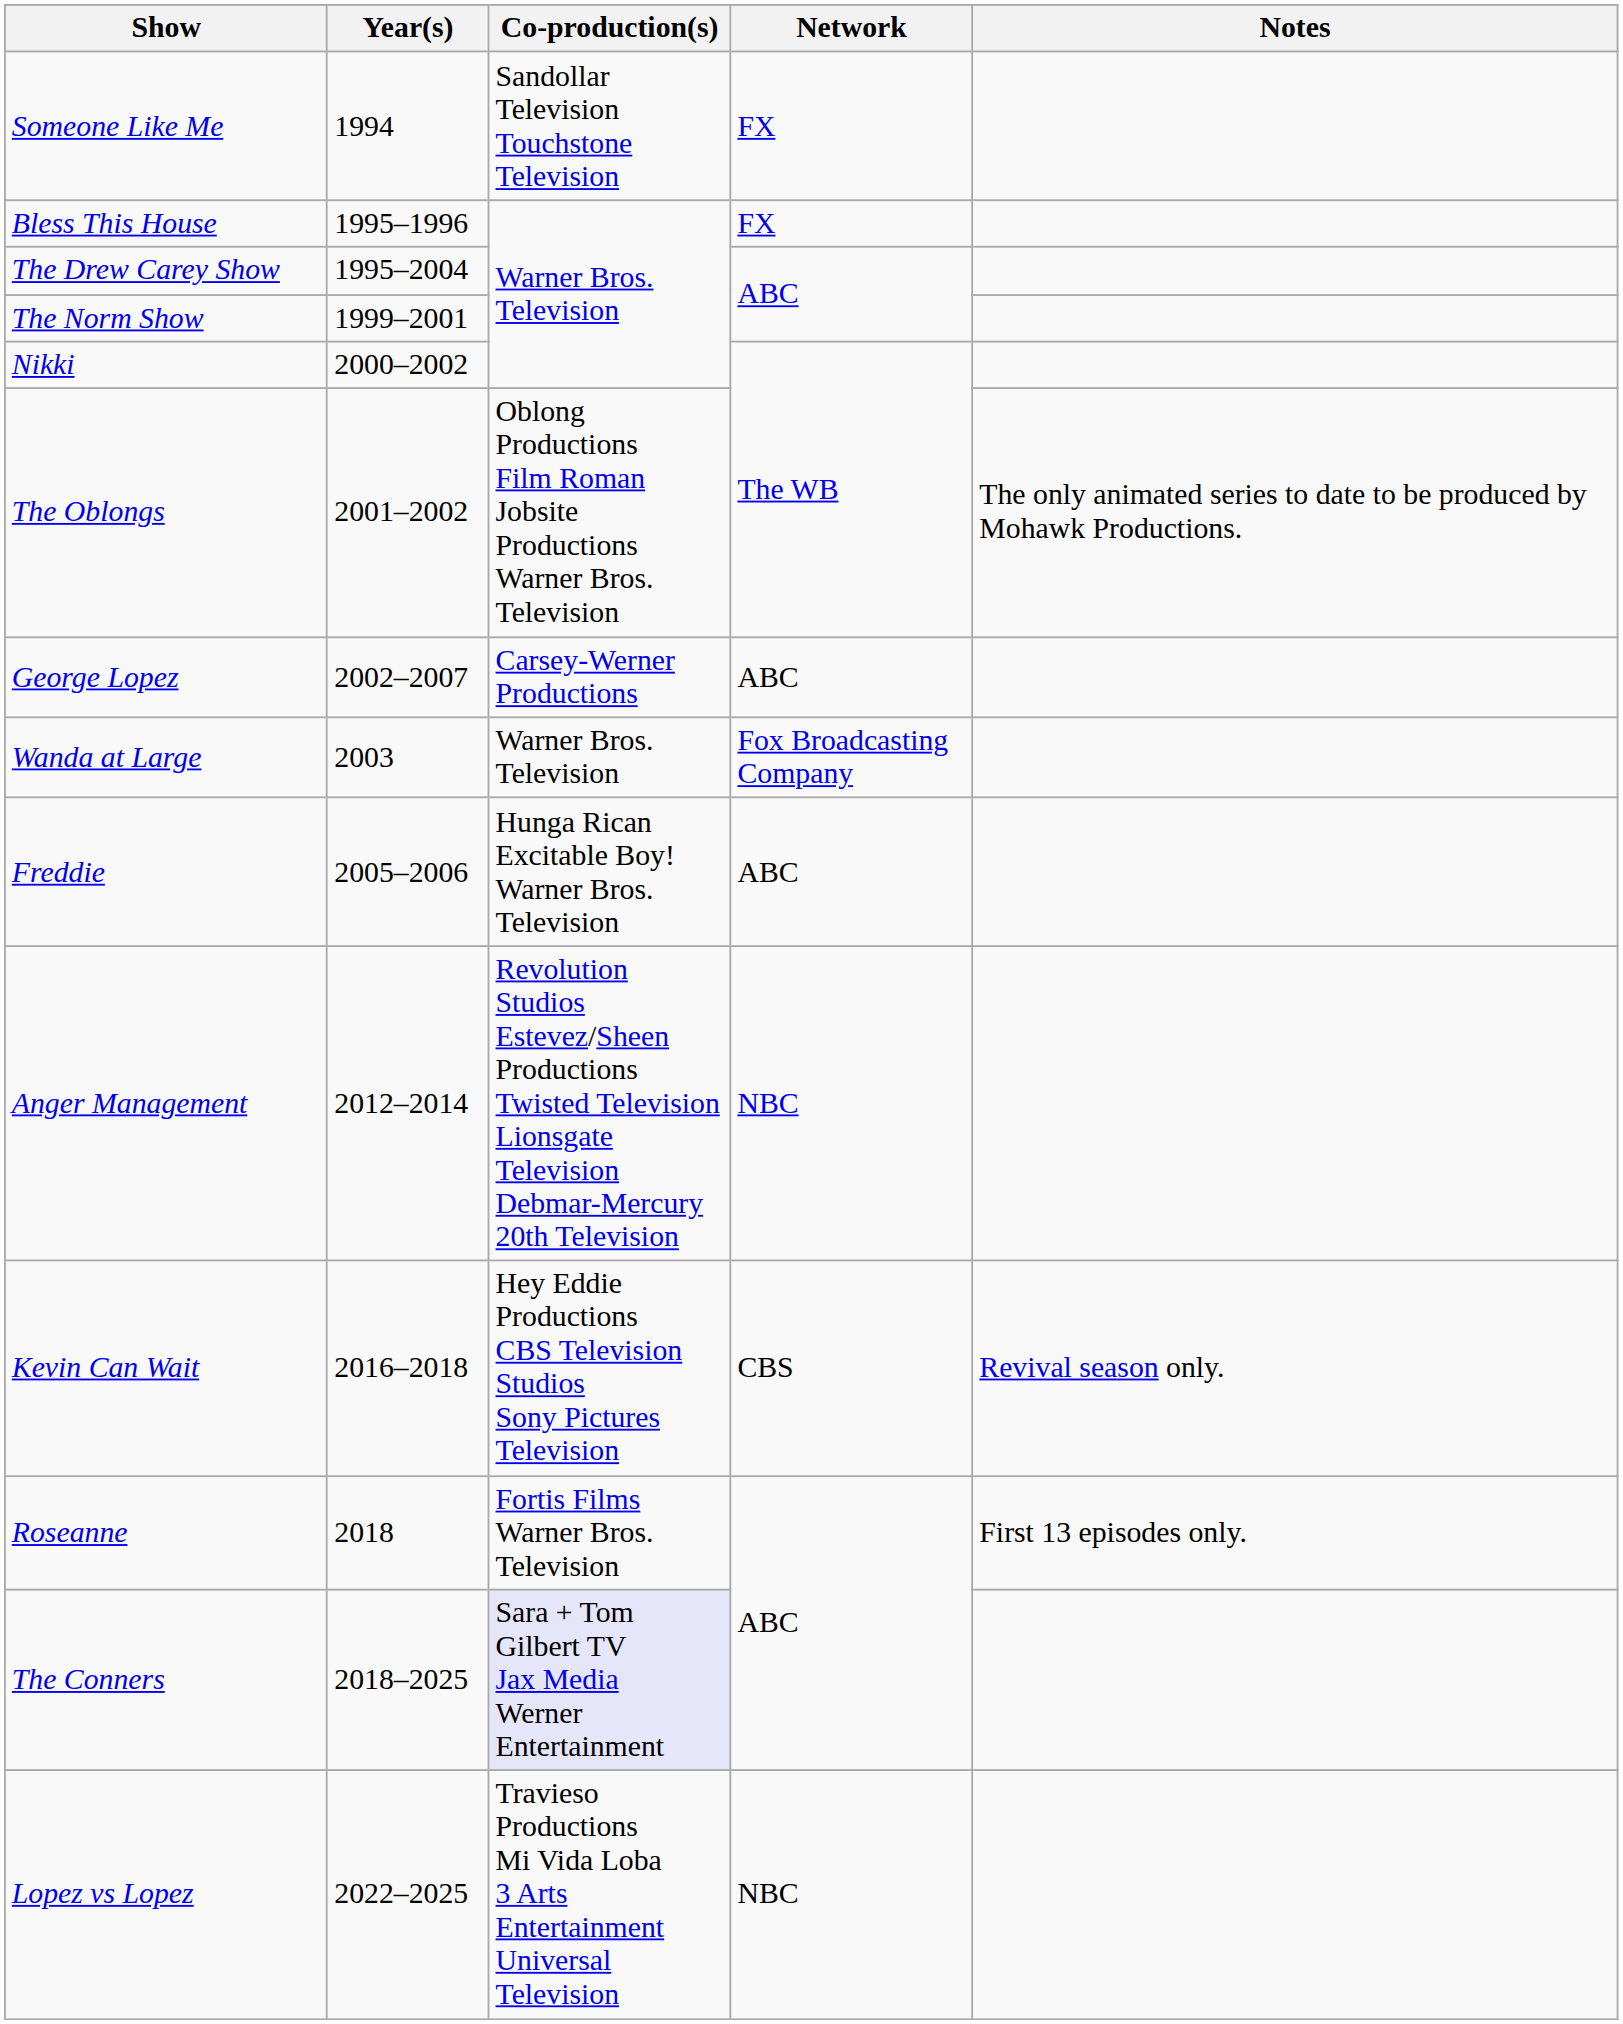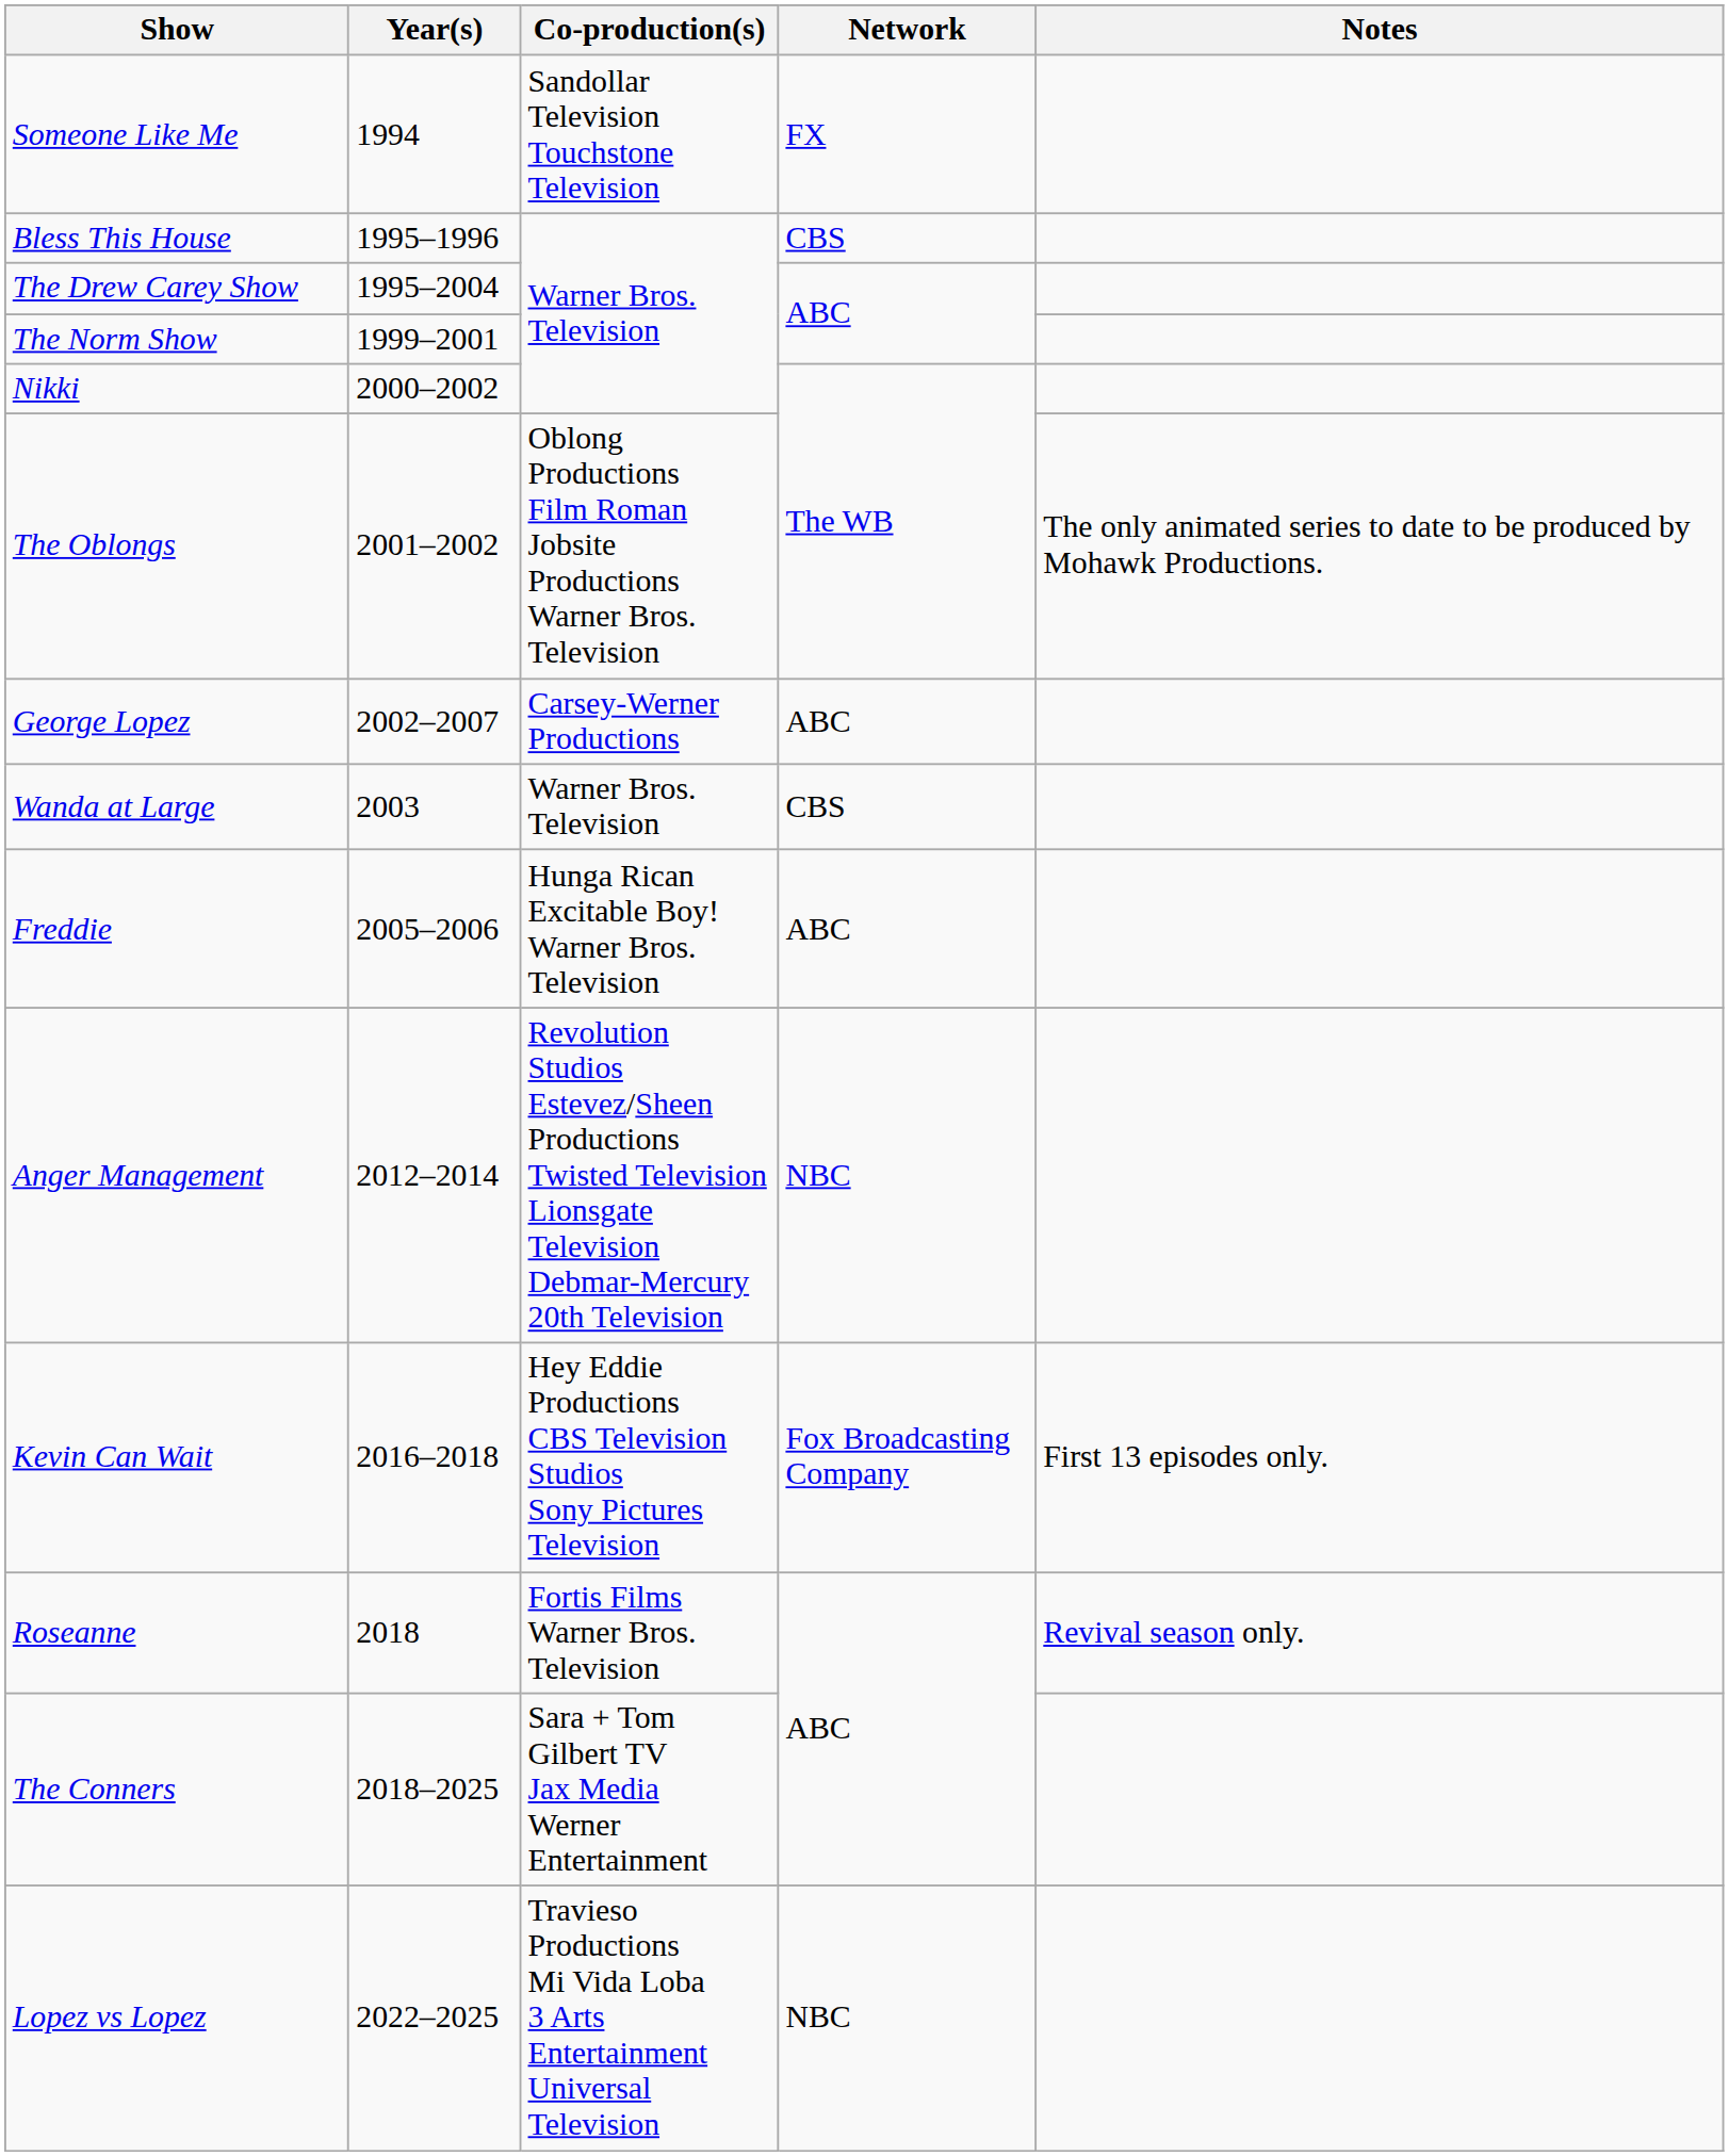Bless This House | Network: FX -> CBS
Wanda at Large | Network: Fox Broadcasting Company -> CBS
Kevin Can Wait | Network: CBS -> Fox Broadcasting Company
Kevin Can Wait | Notes: Revival season only. -> First 13 episodes only.
Roseanne | Notes: First 13 episodes only. -> Revival season only.
The Conners | Co-production(s): lavender background -> no background
